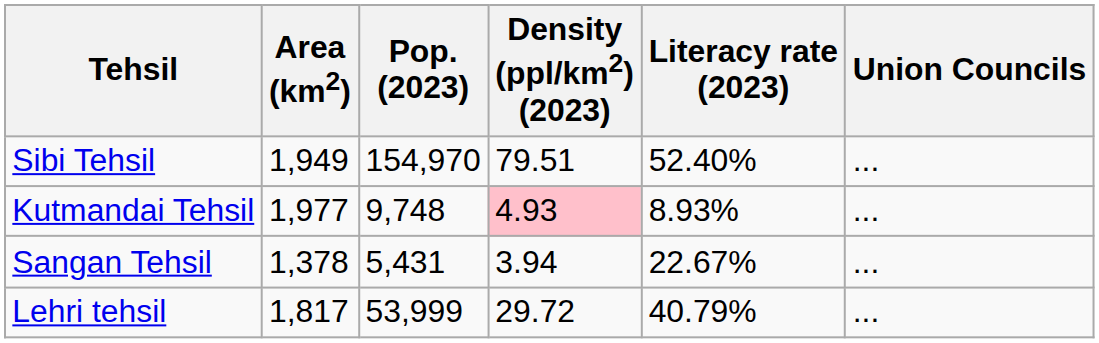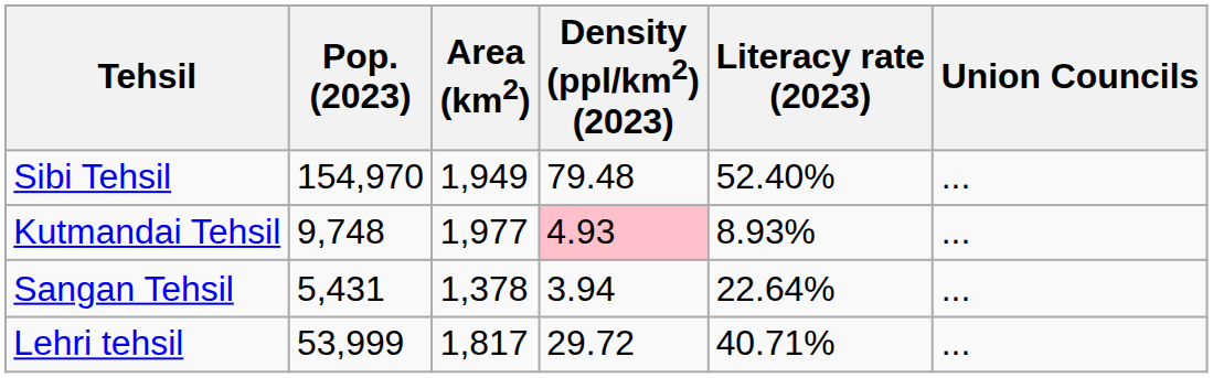columns swapped: Area (km2) <-> Pop. (2023)
Sibi Tehsil | Density (ppl/km2) (2023): 79.51 -> 79.48
Sangan Tehsil | Literacy rate (2023): 22.67% -> 22.64%
Lehri tehsil | Literacy rate (2023): 40.79% -> 40.71%
